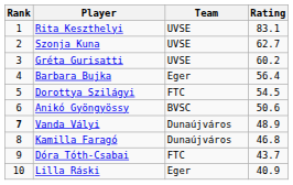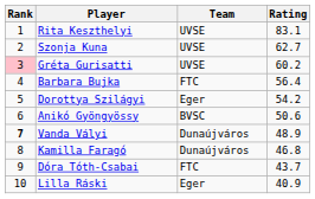Gréta Gurisatti | Rank: no background -> pink background
Barbara Bujka | Team: Eger -> FTC
Dorottya Szilágyi | Team: FTC -> Eger
Dorottya Szilágyi | Rating: 54.5 -> 54.2
